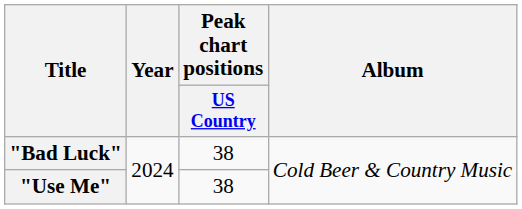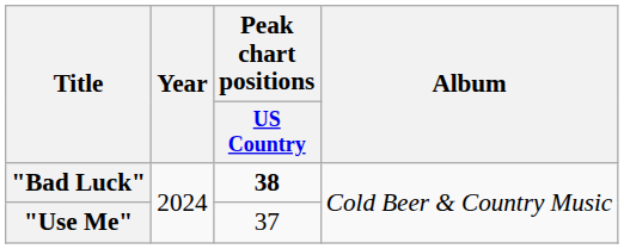"Bad Luck" | Peak chart positions / US Country: normal -> bold
"Use Me" | Peak chart positions / US Country: 38 -> 37
